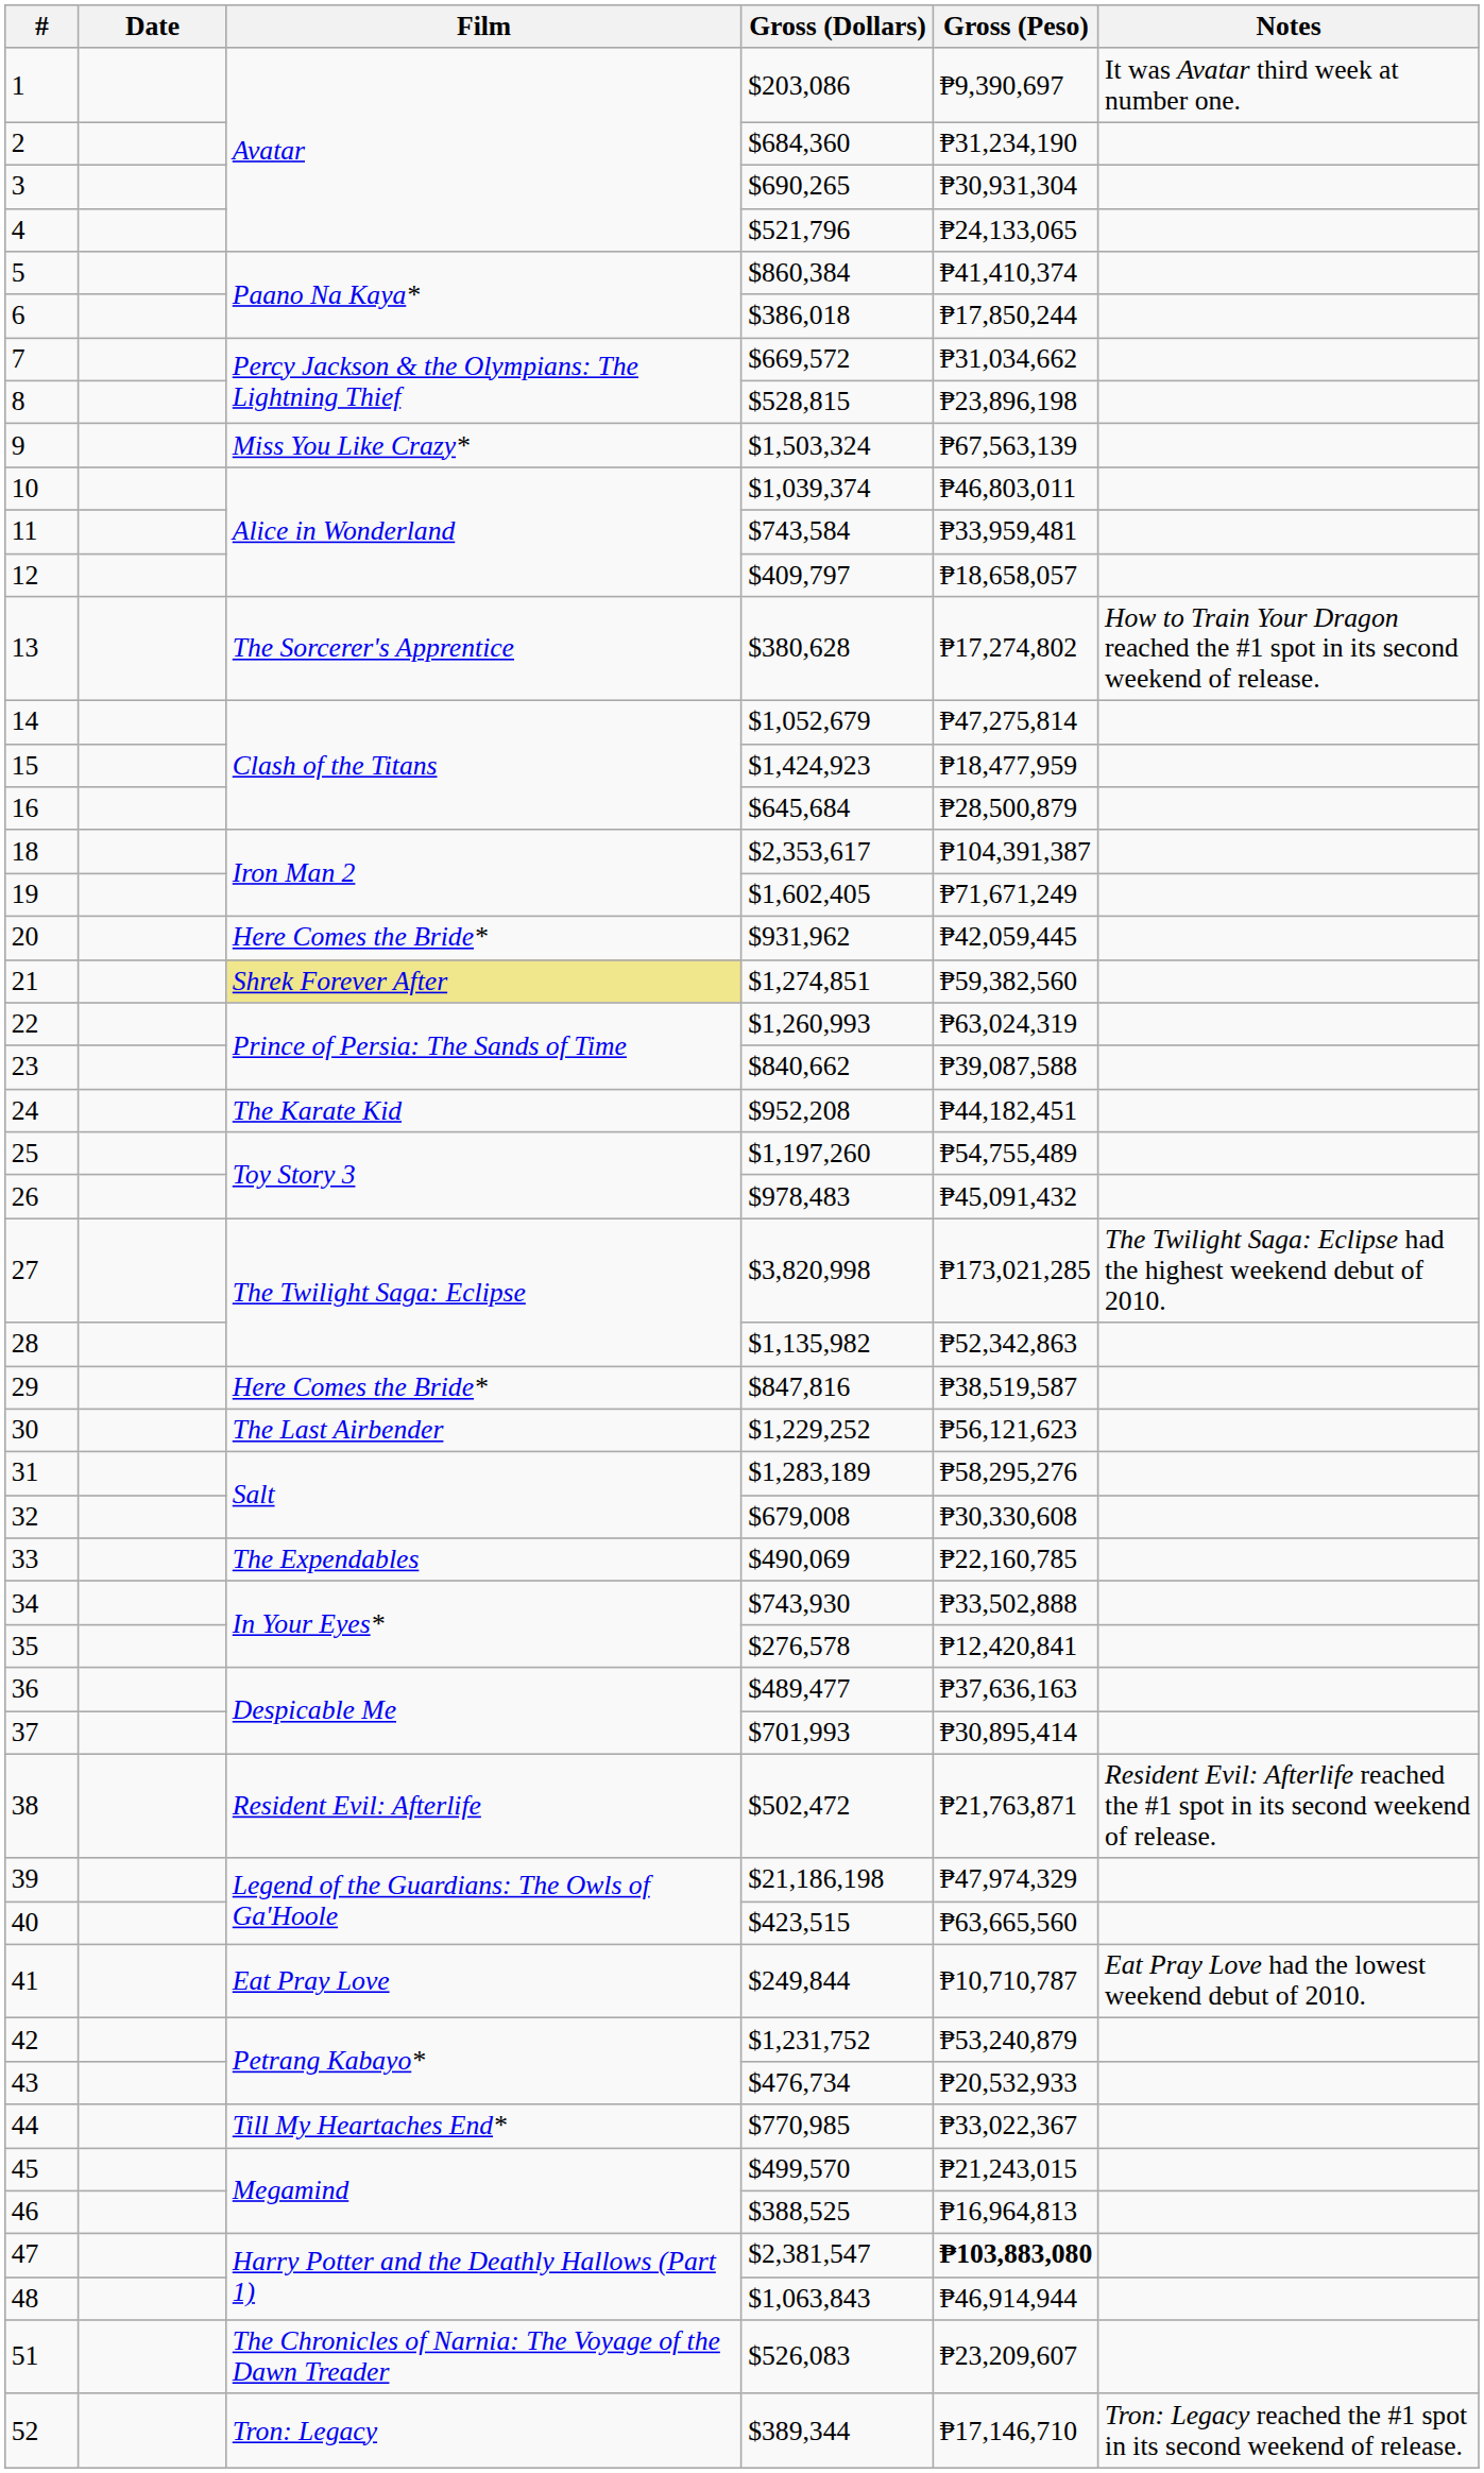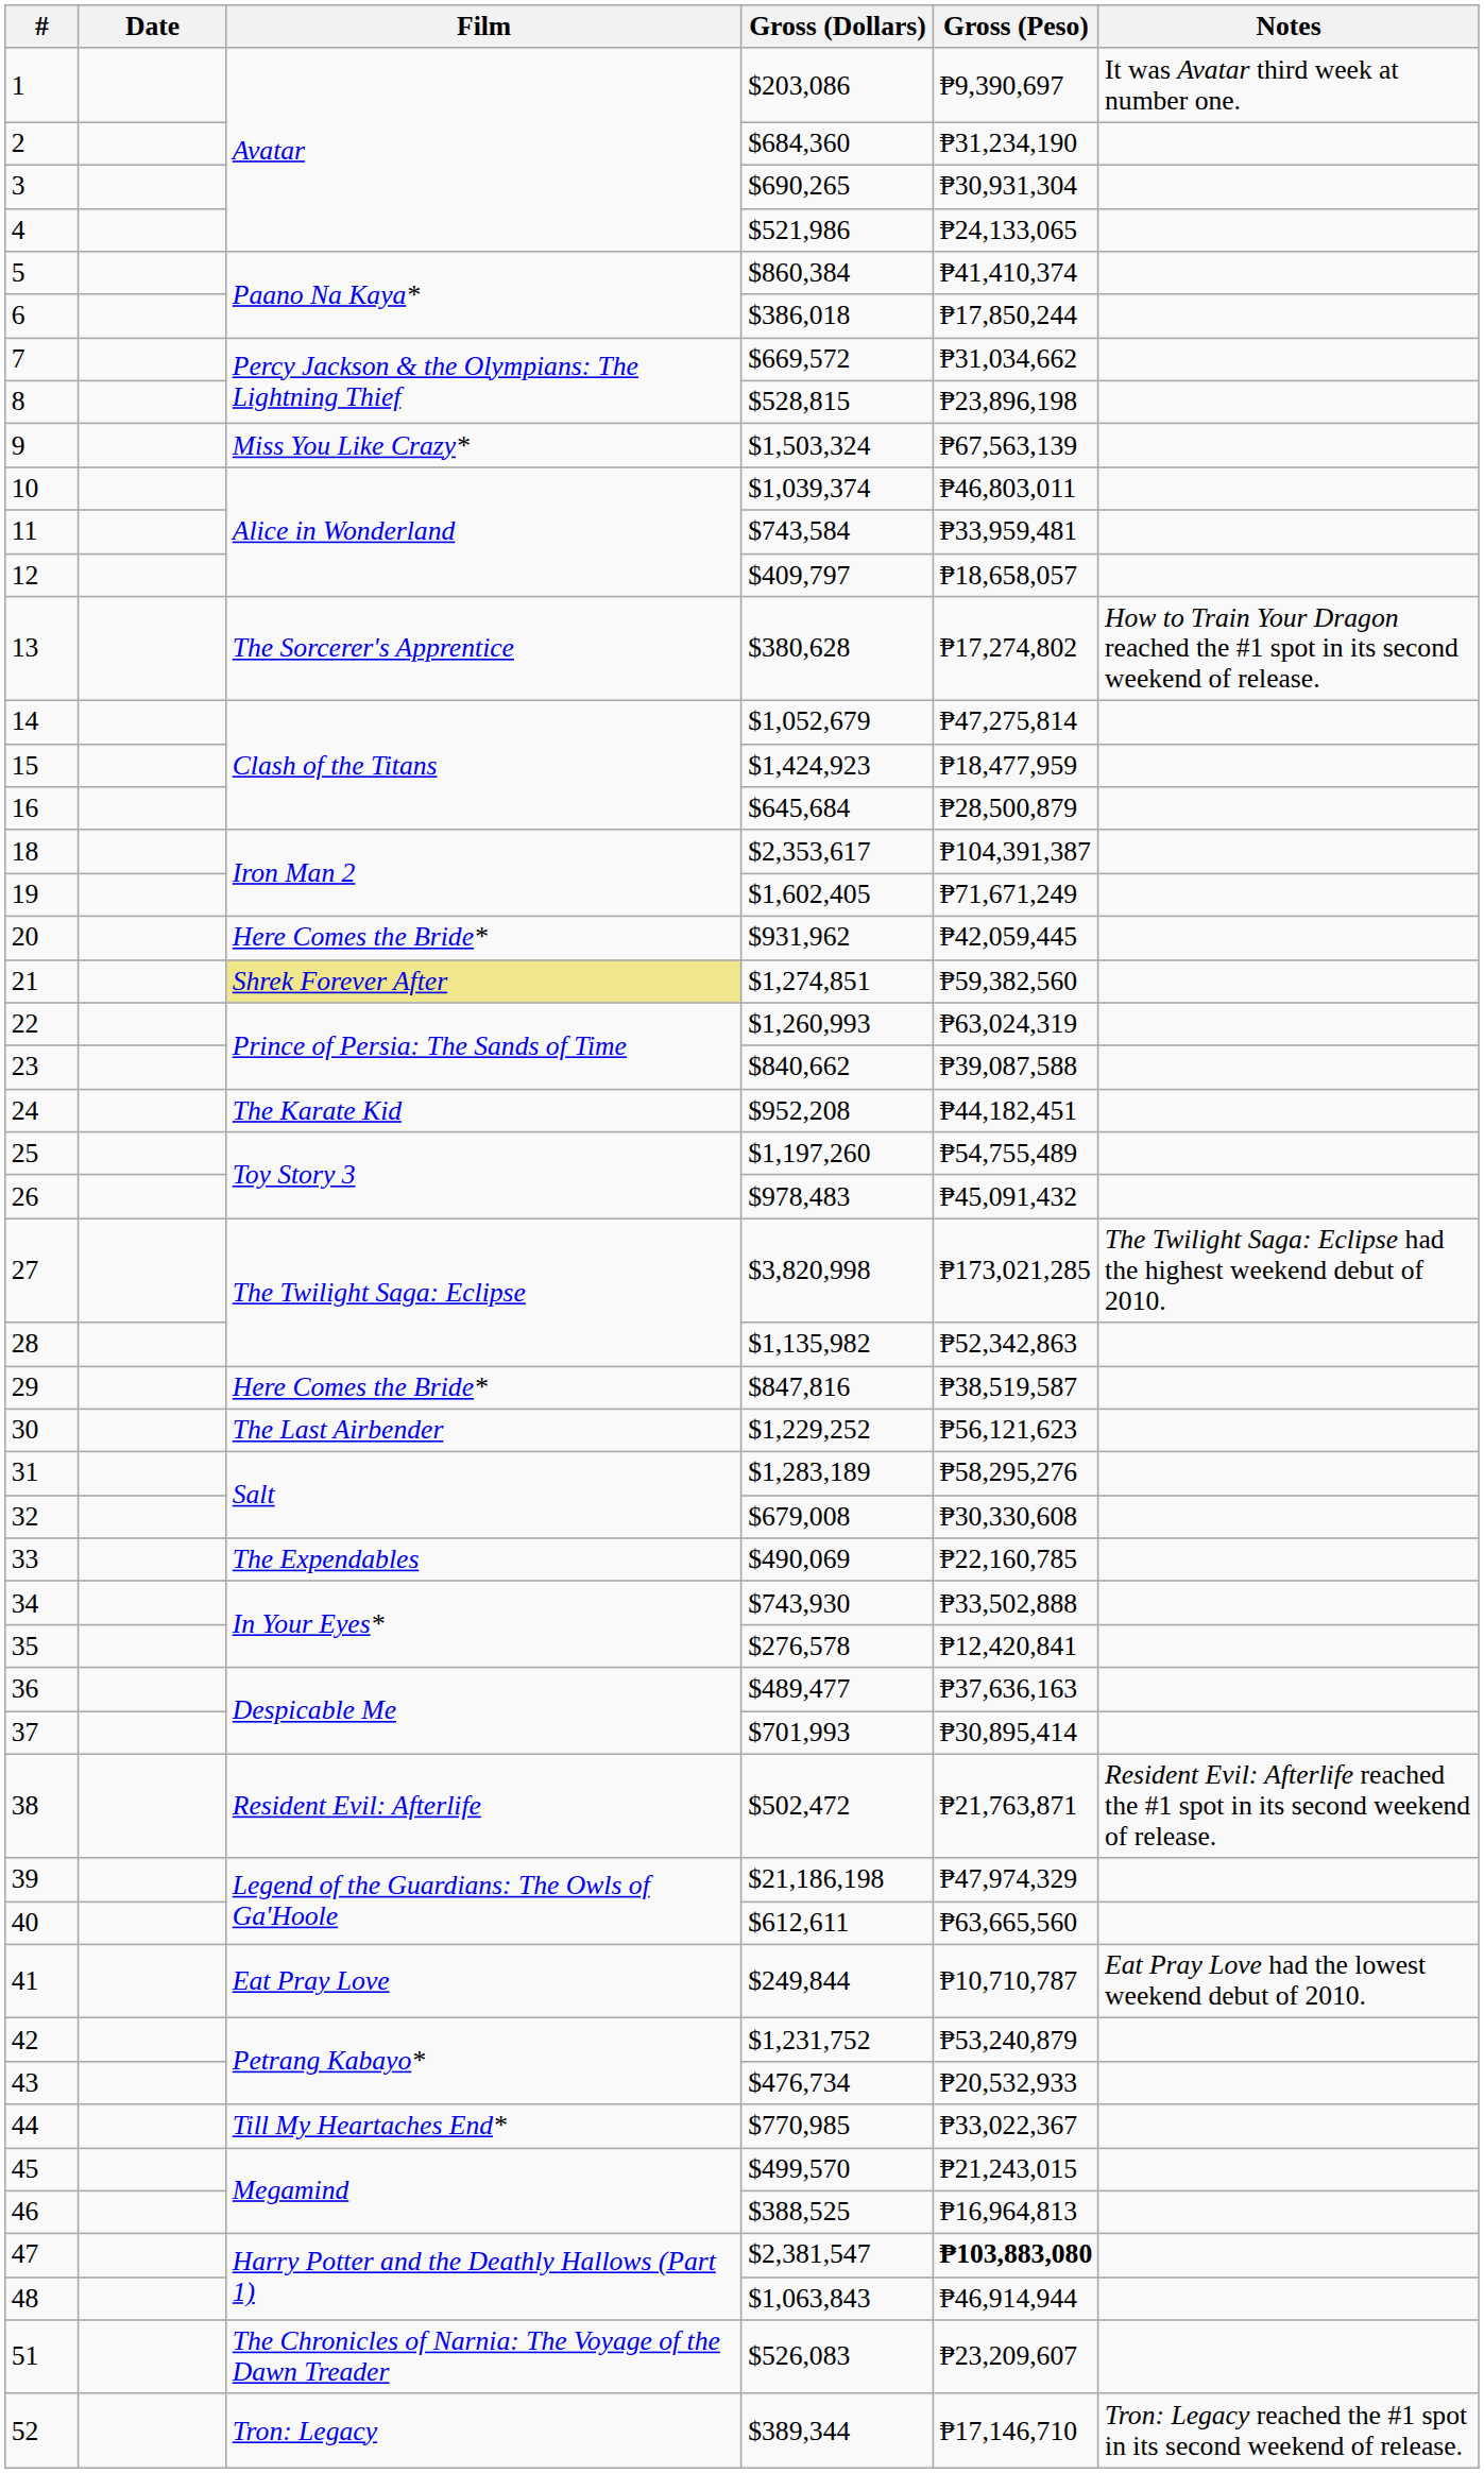4 | Gross (Dollars): $521,796 -> $521,986
40 | Gross (Dollars): $423,515 -> $612,611
